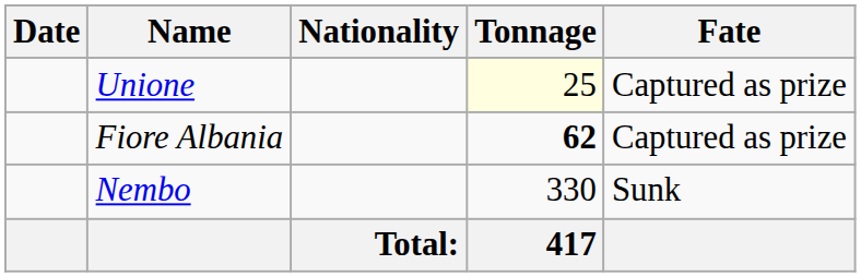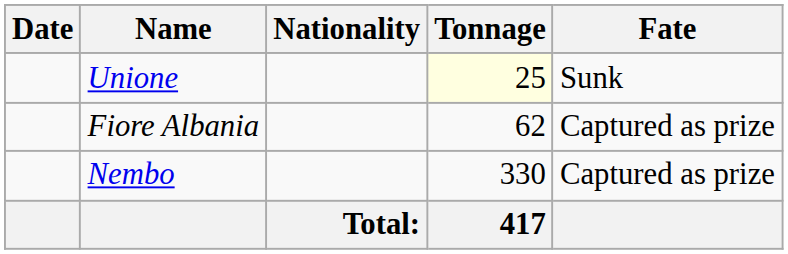Unione | Fate: Captured as prize -> Sunk
Fiore Albania | Tonnage: bold -> normal
Nembo | Fate: Sunk -> Captured as prize
